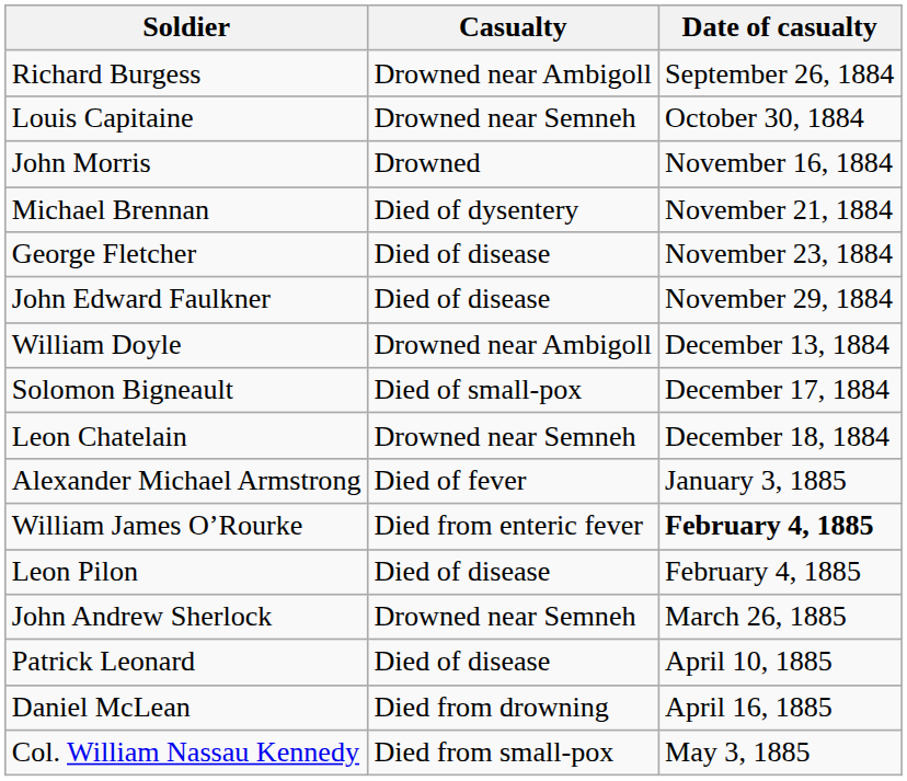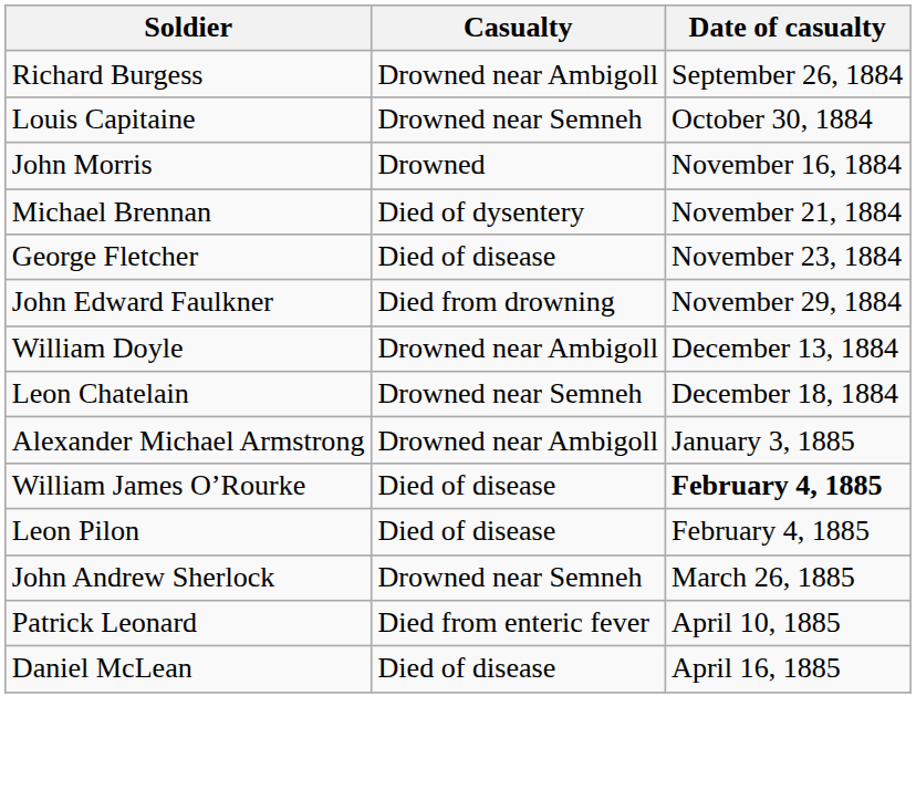John Edward Faulkner | Casualty: Died of disease -> Died from drowning
- row: Solomon Bigneault | Died of small-pox | December 17, 1884
Alexander Michael Armstrong | Casualty: Died of fever -> Drowned near Ambigoll
William James O’Rourke | Casualty: Died from enteric fever -> Died of disease
Patrick Leonard | Casualty: Died of disease -> Died from enteric fever
Daniel McLean | Casualty: Died from drowning -> Died of disease
- row: Col. William Nassau Kennedy | Died from small-pox | May 3, 1885
